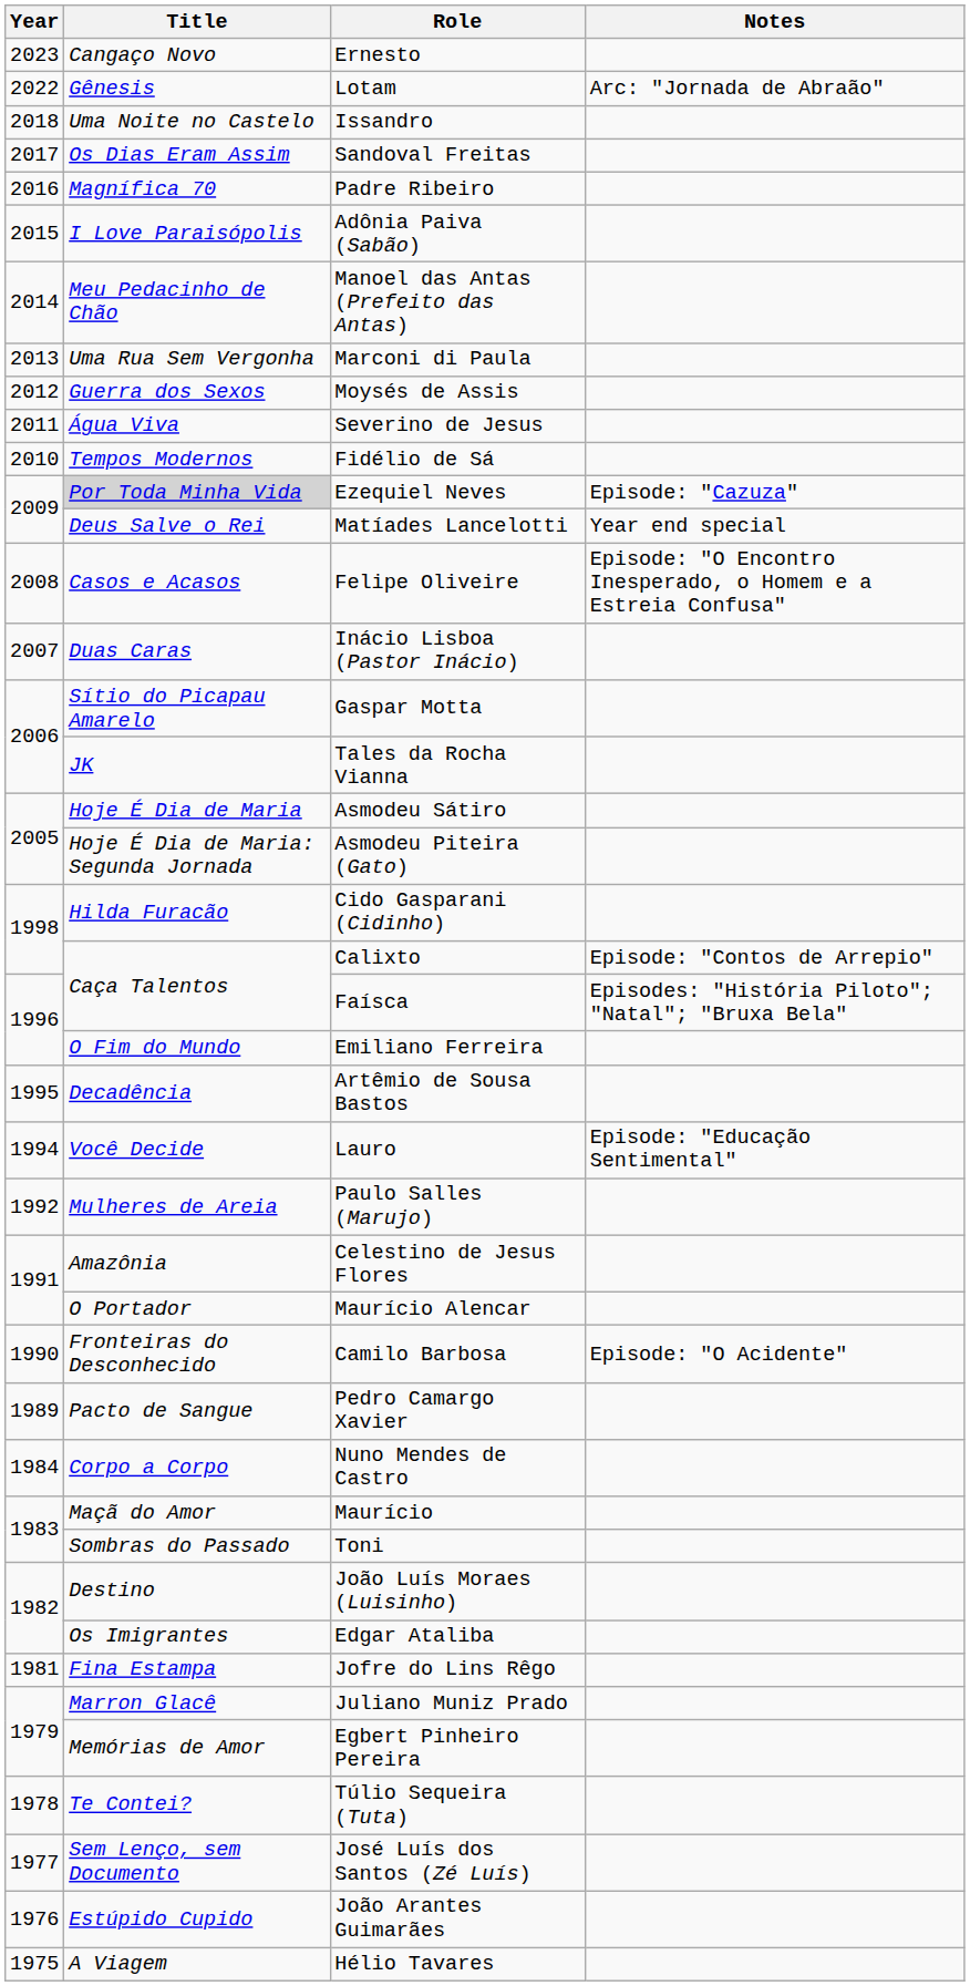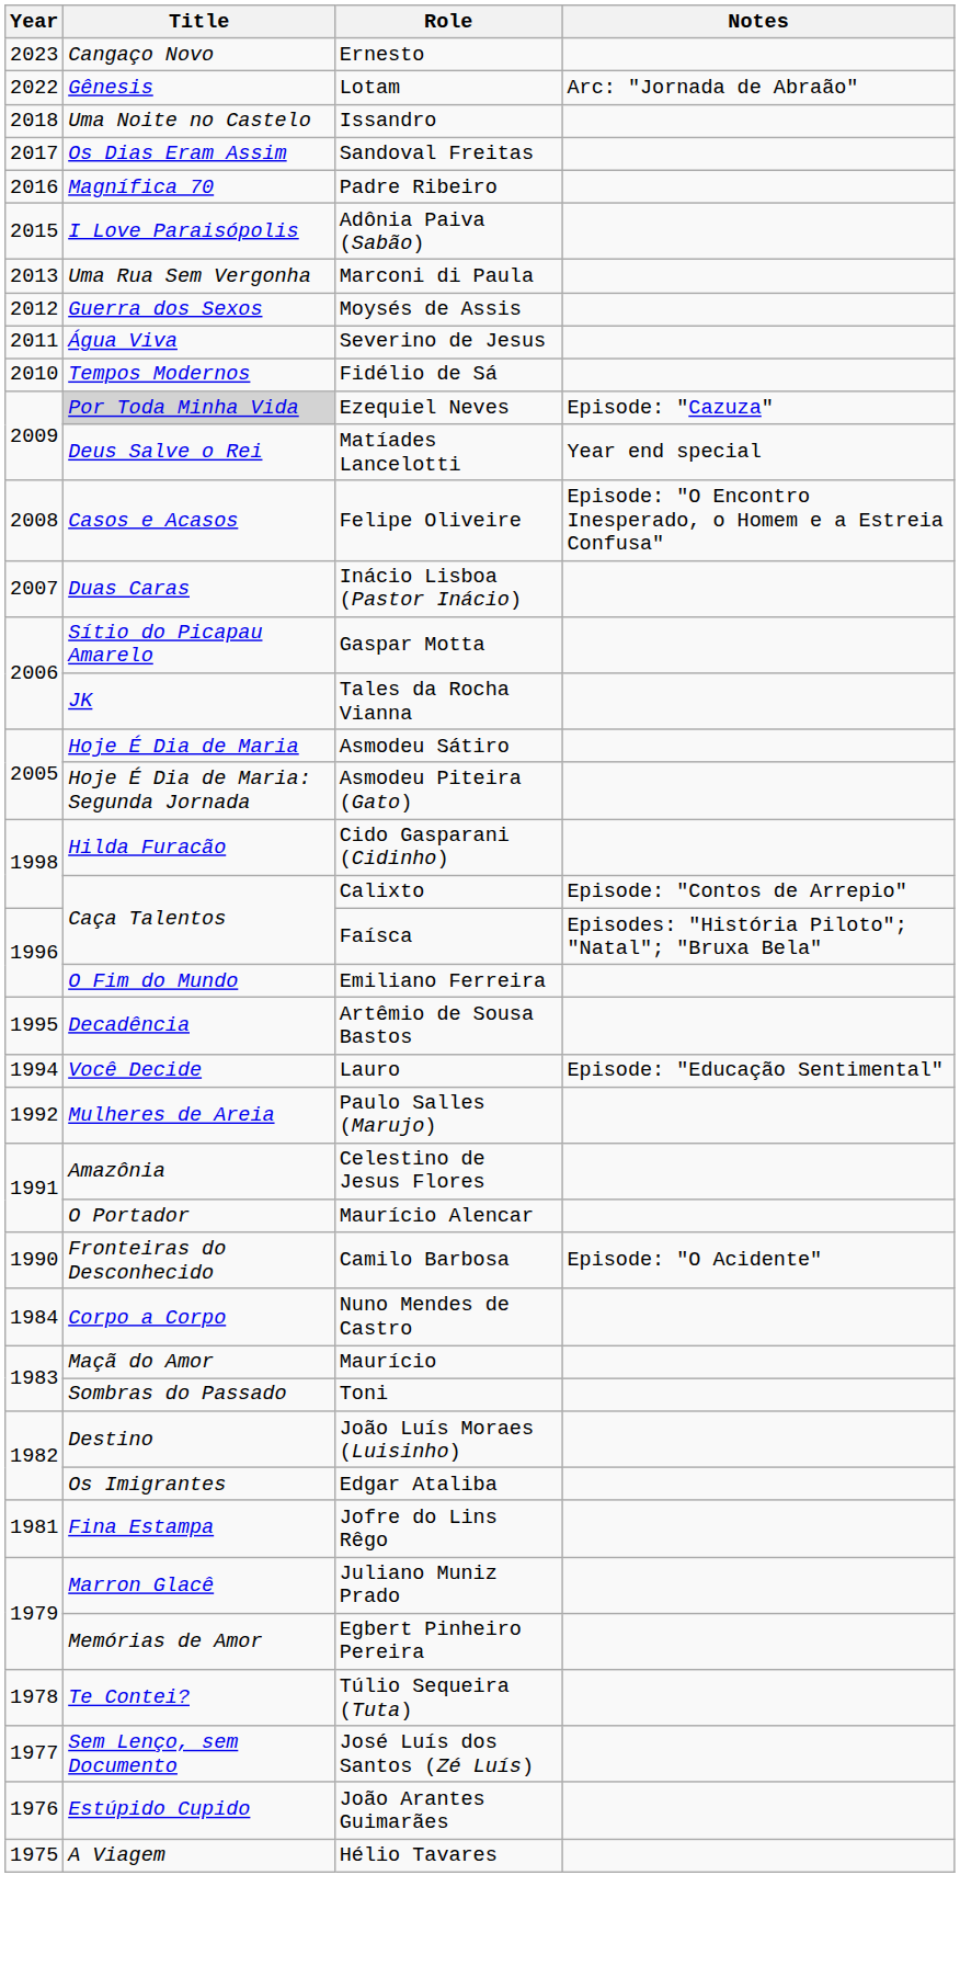- row: 2014 | Meu Pedacinho de Chão | Manoel das Antas (Prefeito das Antas)
- row: 1989 | Pacto de Sangue | Pedro Camargo Xavier
